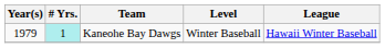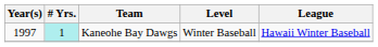Kaneohe Bay Dawgs | Year(s): 1979 -> 1997
